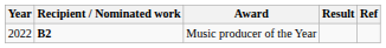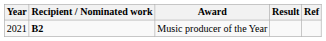Music producer of the Year | Year: 2022 -> 2021
